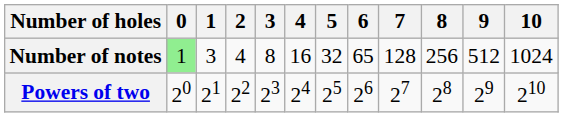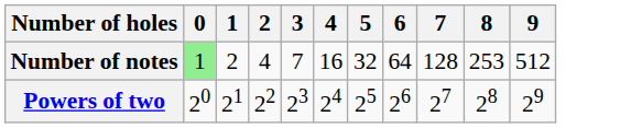- column: 10 | 1024 | 210
Number of notes | 1: 3 -> 2
Number of notes | 3: 8 -> 7
Number of notes | 6: 65 -> 64
Number of notes | 8: 256 -> 253
